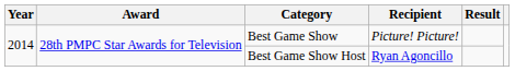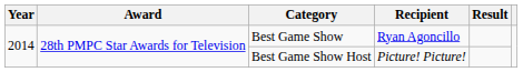Best Game Show | Recipient: Picture! Picture! -> Ryan Agoncillo
Best Game Show Host | Recipient: Ryan Agoncillo -> Picture! Picture!
